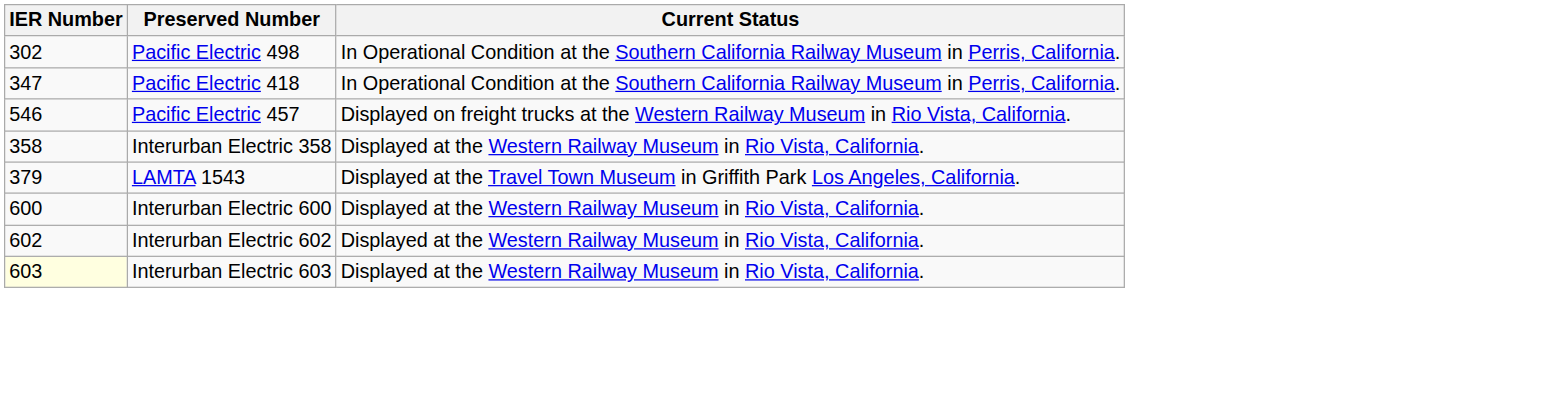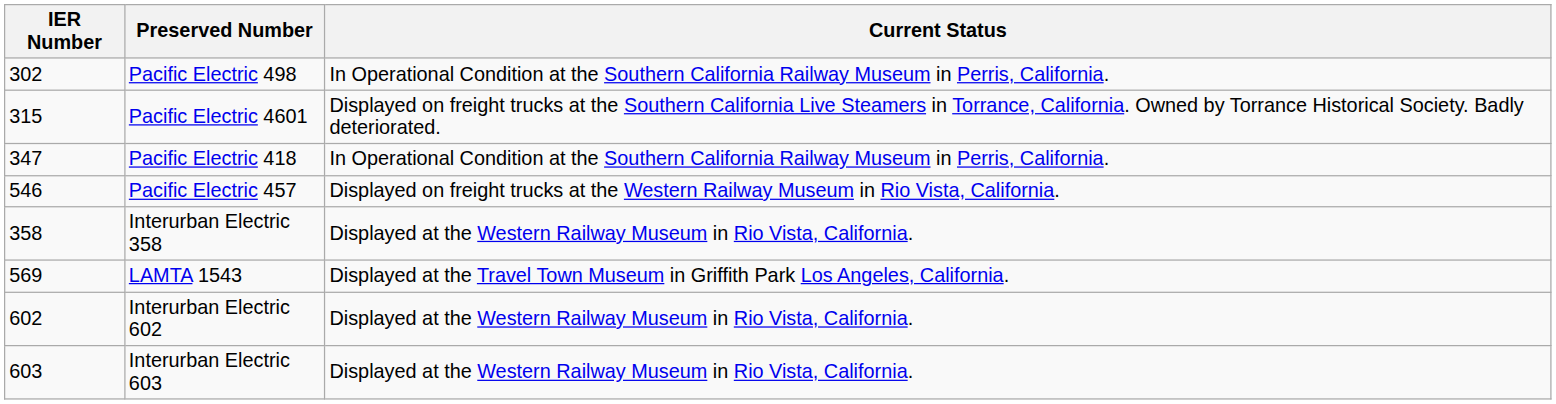+ row: 315 | Pacific Electric 4601 | Displayed on freight trucks at the Southern California Live Steamers in Torrance, California. Owned by Torrance Historical Society. Badly deteriorated.
LAMTA 1543 | IER Number: 379 -> 569
- row: 600 | Interurban Electric 600 | Displayed at the Western Railway Museum in Rio Vista, California.
Interurban Electric 603 | IER Number: lightyellow background -> no background
